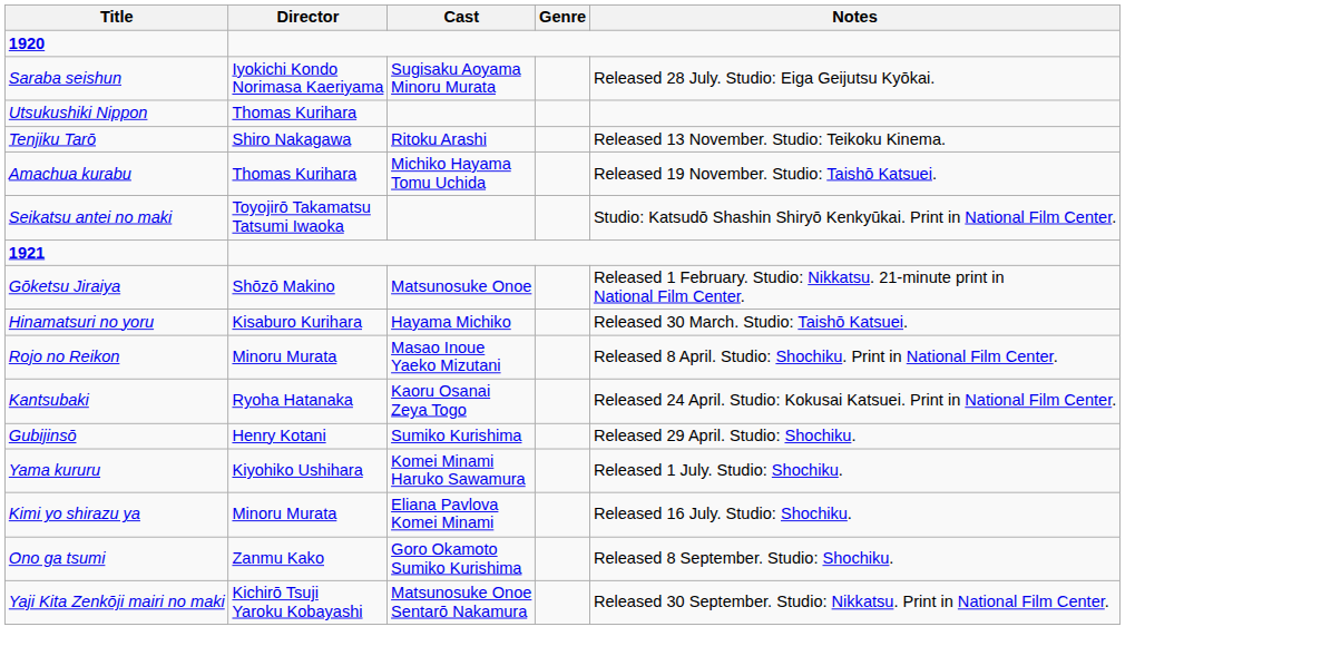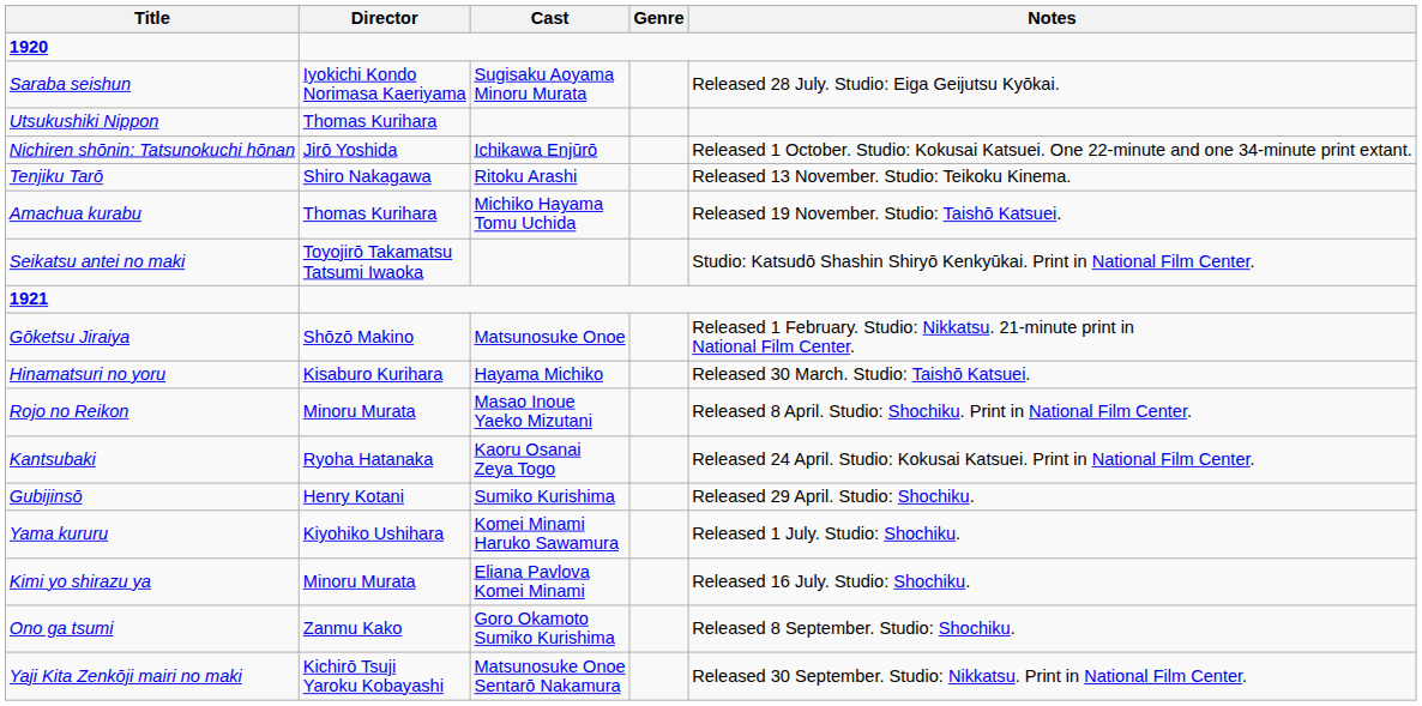+ row: Nichiren shōnin: Tatsunokuchi hōnan | Jirō Yoshida | Ichikawa Enjūrō | Released 1 October. Studio: Kokusai Katsuei. One 22-minute and one 34-minute print extant.
